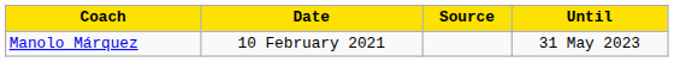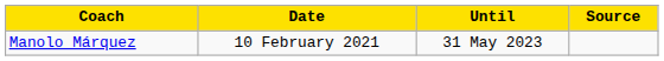columns swapped: Until <-> Source
